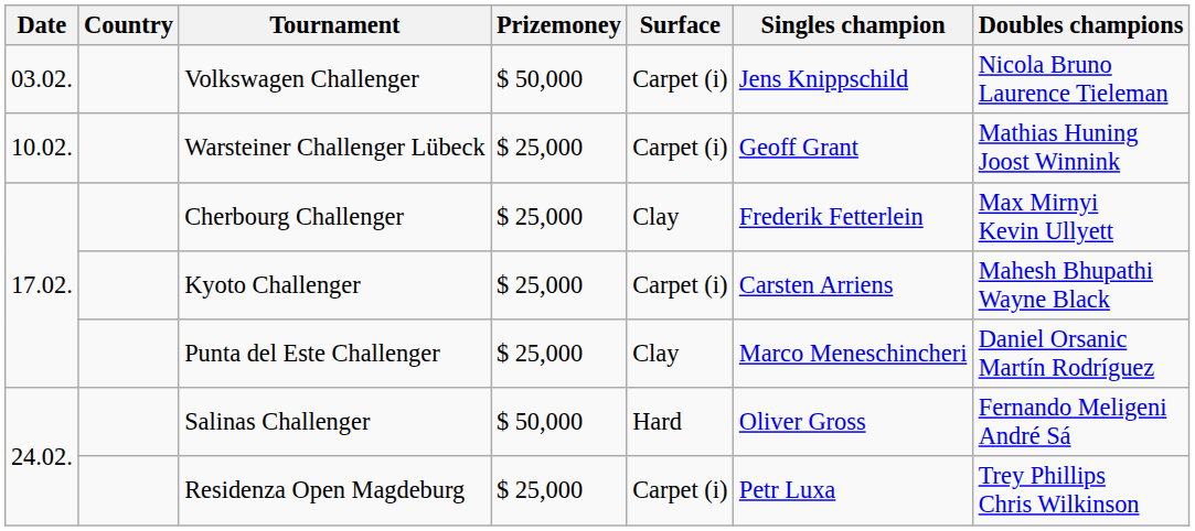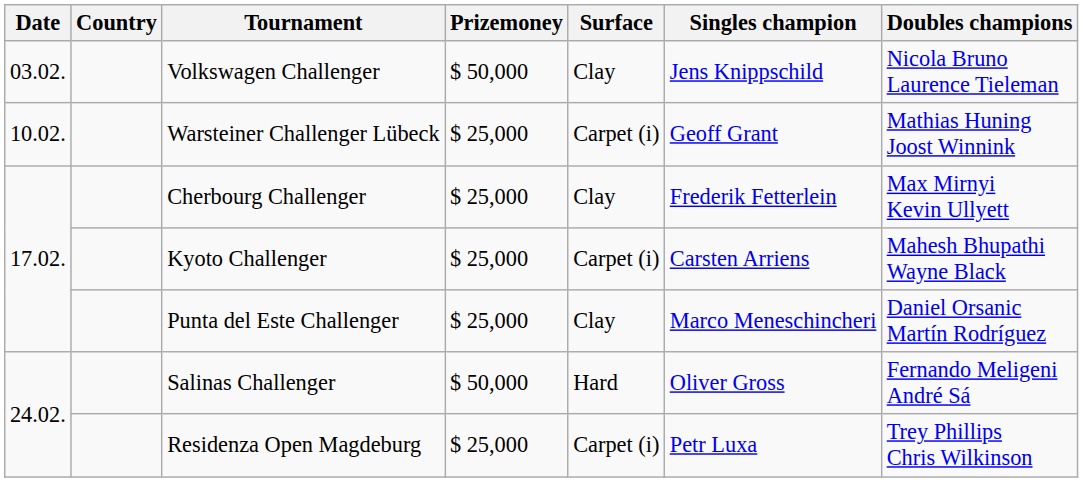Volkswagen Challenger | Surface: Carpet (i) -> Clay
